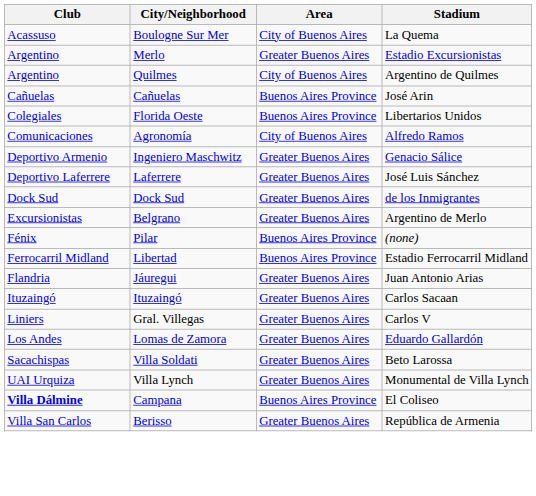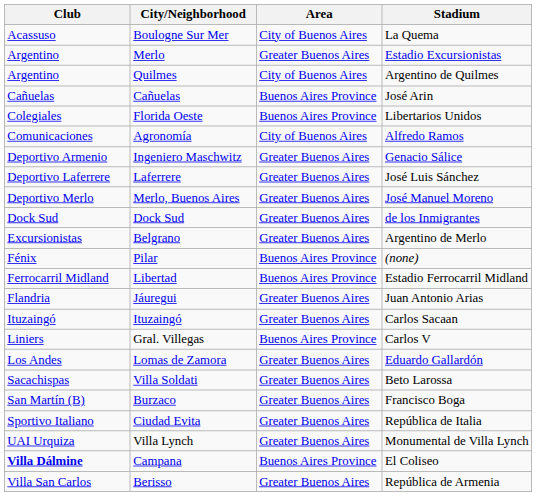+ row: Deportivo Merlo | Merlo, Buenos Aires | Greater Buenos Aires | José Manuel Moreno
Gral. Villegas | Area: Greater Buenos Aires -> Buenos Aires Province
+ row: San Martín (B) | Burzaco | Greater Buenos Aires | Francisco Boga
+ row: Sportivo Italiano | Ciudad Evita | Greater Buenos Aires | República de Italia
